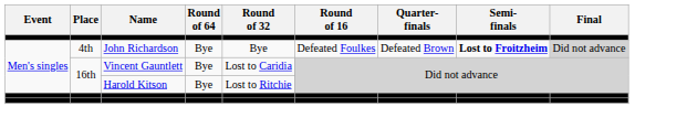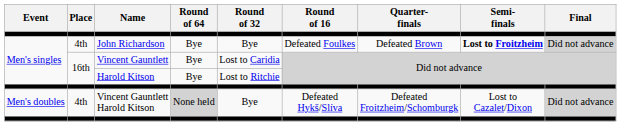+ row: Men's doubles | 4th | Vincent Gauntlett Harold Kitson | None held | Bye | Defeated Hykš/Slíva | Defeated Froitzheim/Schomburgk | Lost to Cazalet/Dixon | Did not advance
